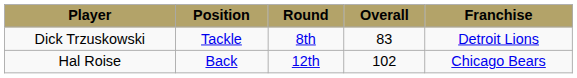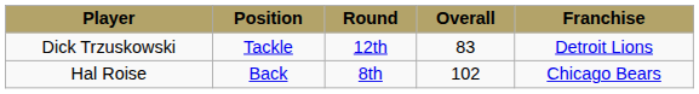Dick Trzuskowski | Round: 8th -> 12th
Hal Roise | Round: 12th -> 8th
